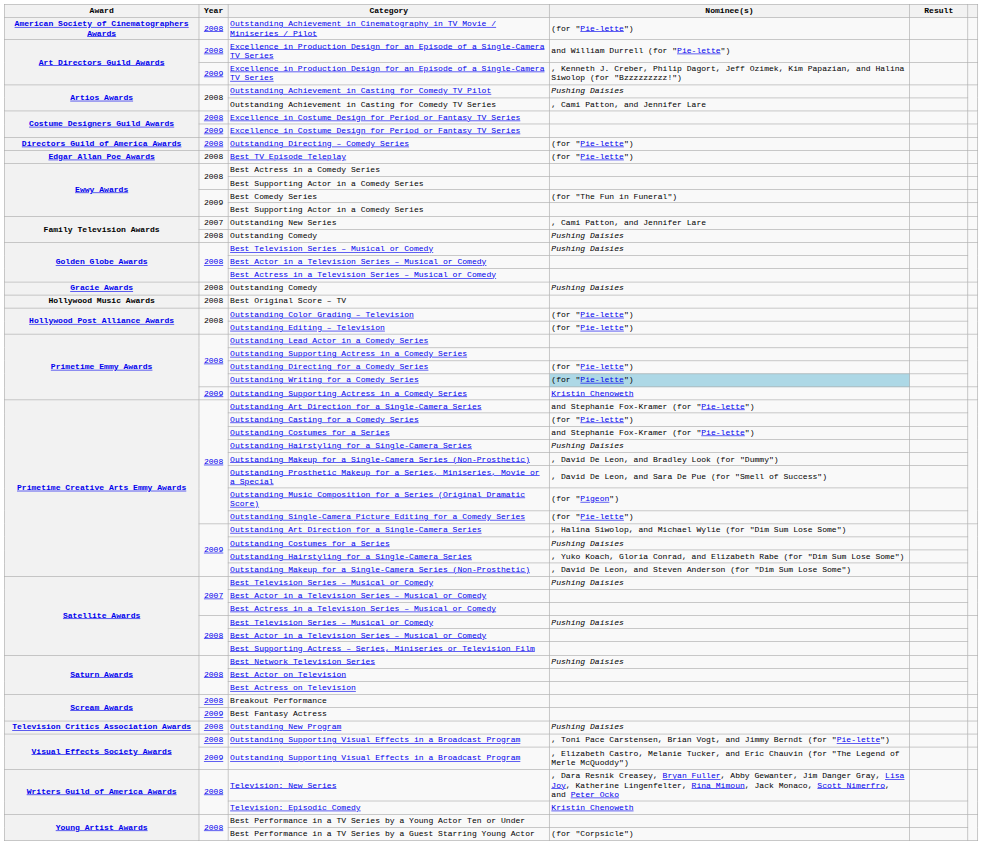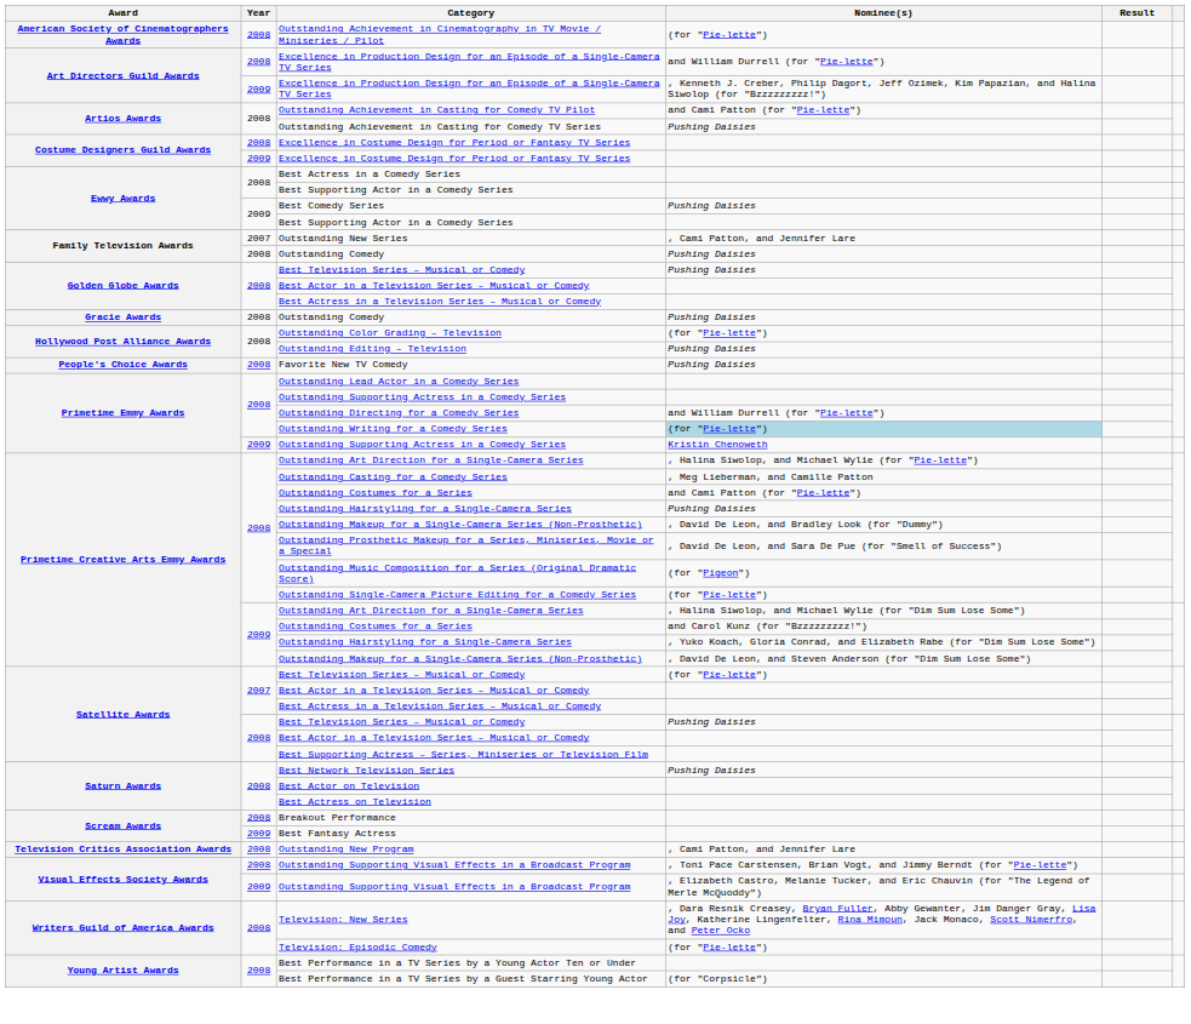Outstanding Achievement in Casting for Comedy TV Pilot | Nominee(s): Pushing Daisies -> and Cami Patton (for "Pie-lette")
Outstanding Achievement in Casting for Comedy TV Series | Nominee(s): , Cami Patton, and Jennifer Lare -> Pushing Daisies
- row: Directors Guild of America Awards | 2008 | Outstanding Directing – Comedy Series | (for "Pie-lette")
- row: Edgar Allan Poe Awards | 2008 | Best TV Episode Teleplay | (for "Pie-lette")
Best Comedy Series | Nominee(s): (for "The Fun in Funeral") -> Pushing Daisies
- row: Hollywood Music Awards | 2008 | Best Original Score – TV
Outstanding Editing – Television | Nominee(s): (for "Pie-lette") -> Pushing Daisies
+ row: People's Choice Awards | 2008 | Favorite New TV Comedy | Pushing Daisies
Outstanding Directing for a Comedy Series | Nominee(s): (for "Pie-lette") -> and William Durrell (for "Pie-lette")
2008 / Outstanding Art Direction for a Single-Camera Series | Nominee(s): and Stephanie Fox-Kramer (for "Pie-lette") -> , Halina Siwolop, and Michael Wylie (for "Pie-lette")
Outstanding Casting for a Comedy Series | Nominee(s): (for "Pie-lette") -> , Meg Lieberman, and Camille Patton
2008 / Outstanding Costumes for a Series | Nominee(s): and Stephanie Fox-Kramer (for "Pie-lette") -> and Cami Patton (for "Pie-lette")
2009 / Outstanding Costumes for a Series | Nominee(s): Pushing Daisies -> and Carol Kunz (for "Bzzzzzzzzz!")
2007 / Best Television Series – Musical or Comedy | Nominee(s): Pushing Daisies -> (for "Pie-lette")
Outstanding New Program | Nominee(s): Pushing Daisies -> , Cami Patton, and Jennifer Lare
Television: Episodic Comedy | Nominee(s): Kristin Chenoweth -> (for "Pie-lette")
